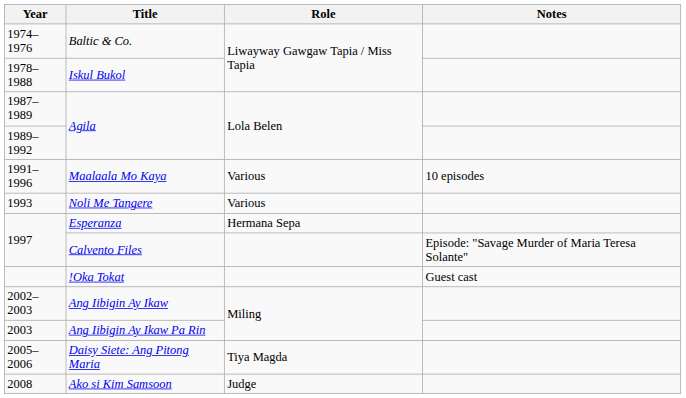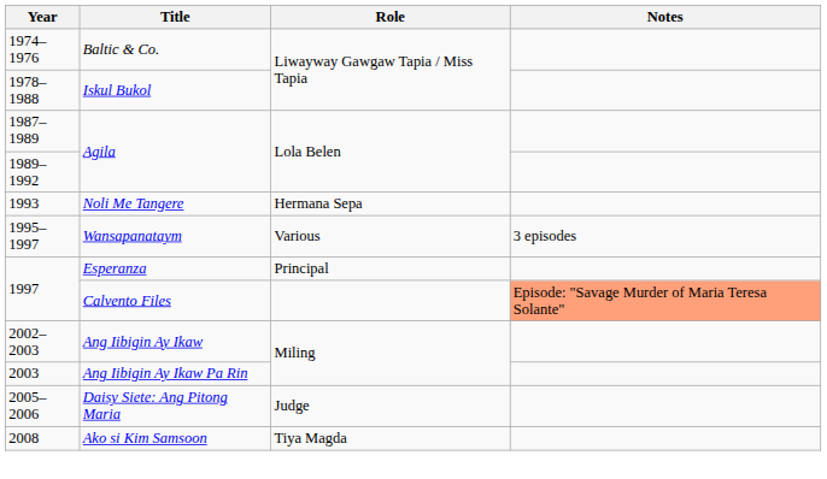- row: 1991–1996 | Maalaala Mo Kaya | Various | 10 episodes
Noli Me Tangere | Role: Various -> Hermana Sepa
+ row: 1995–1997 | Wansapanataym | Various | 3 episodes
Esperanza | Role: Hermana Sepa -> Principal
Calvento Files | Notes: no background -> lightsalmon background
- row: !Oka Tokat | Guest cast
Daisy Siete: Ang Pitong Maria | Role: Tiya Magda -> Judge
Ako si Kim Samsoon | Role: Judge -> Tiya Magda
